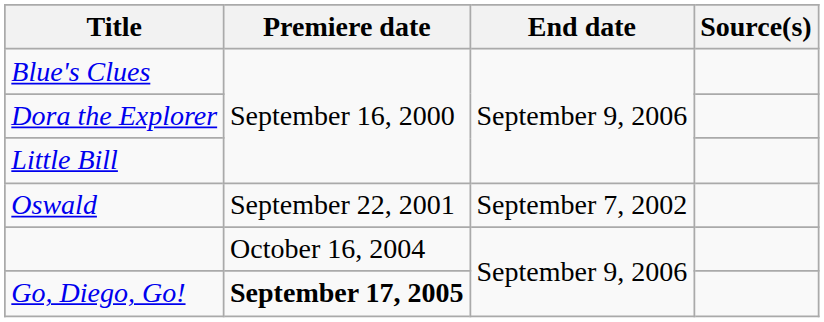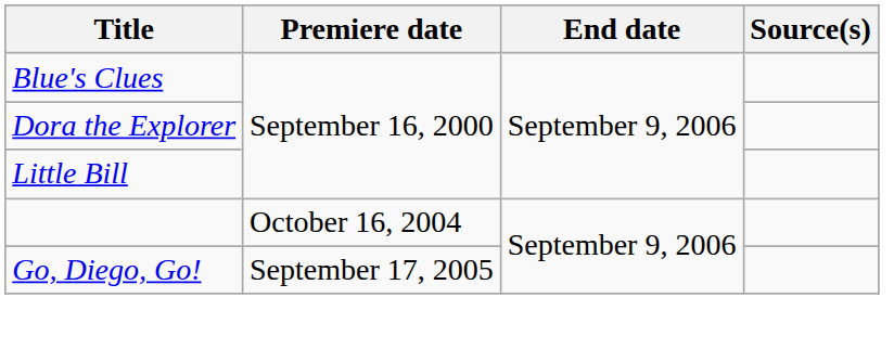- row: Oswald | September 22, 2001 | September 7, 2002
Go, Diego, Go! | Premiere date: bold -> normal
